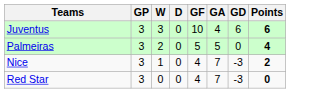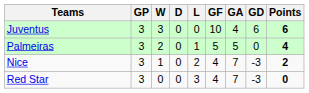+ column: L | 0 | 1 | 2 | 3
